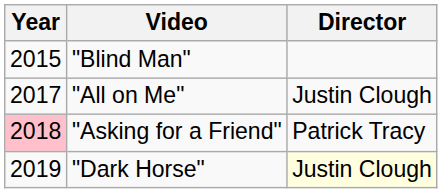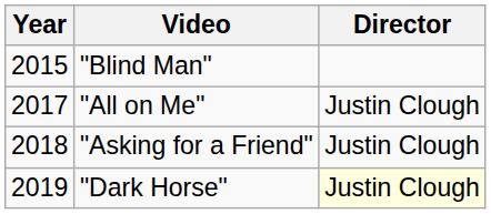"Asking for a Friend" | Year: pink background -> no background
"Asking for a Friend" | Director: Patrick Tracy -> Justin Clough
